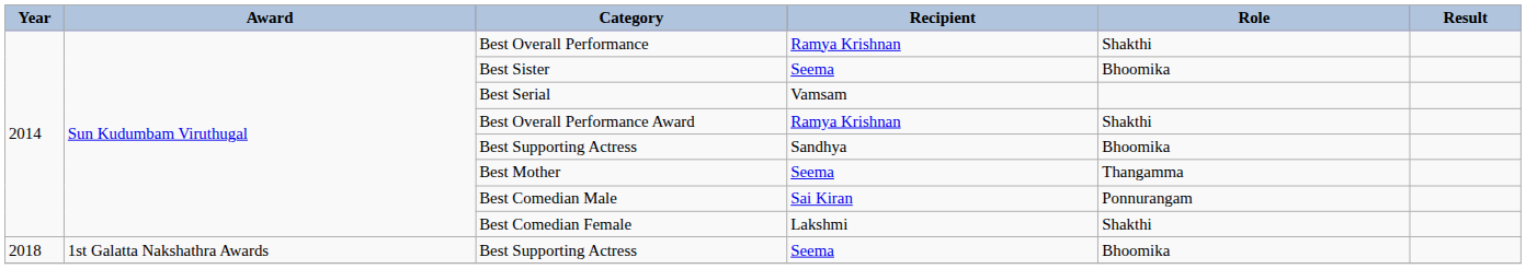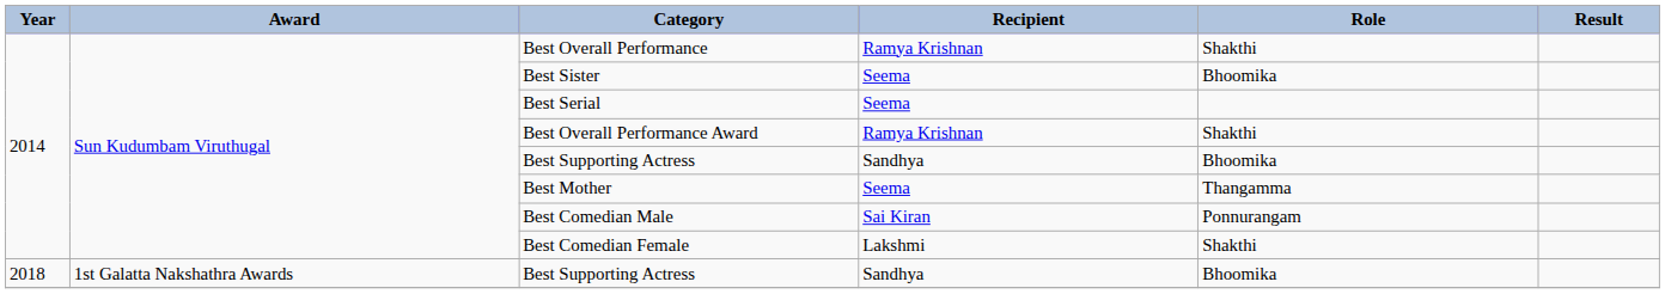Best Serial | Recipient: Vamsam -> Seema
2018 / Best Supporting Actress | Recipient: Seema -> Sandhya
